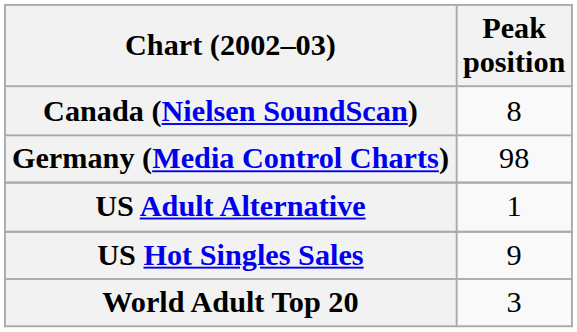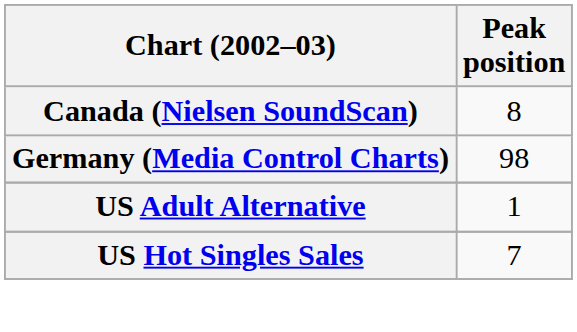US Hot Singles Sales | Peak position: 9 -> 7
- row: World Adult Top 20 | 3
